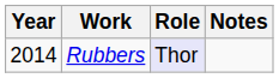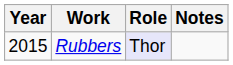Rubbers | Year: 2014 -> 2015
